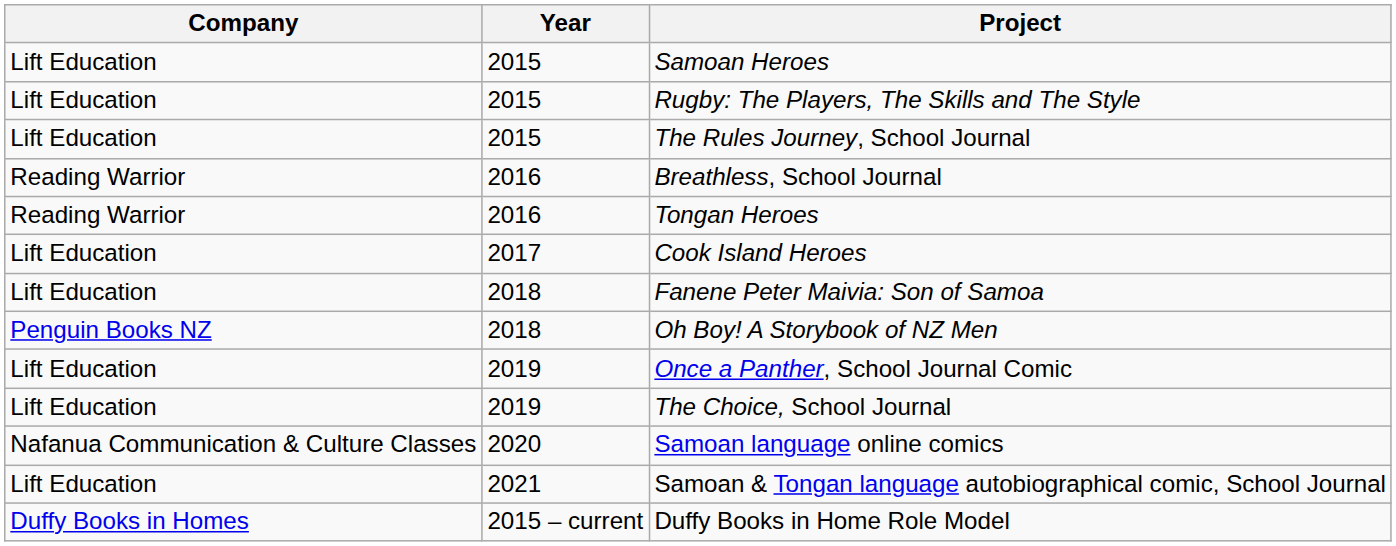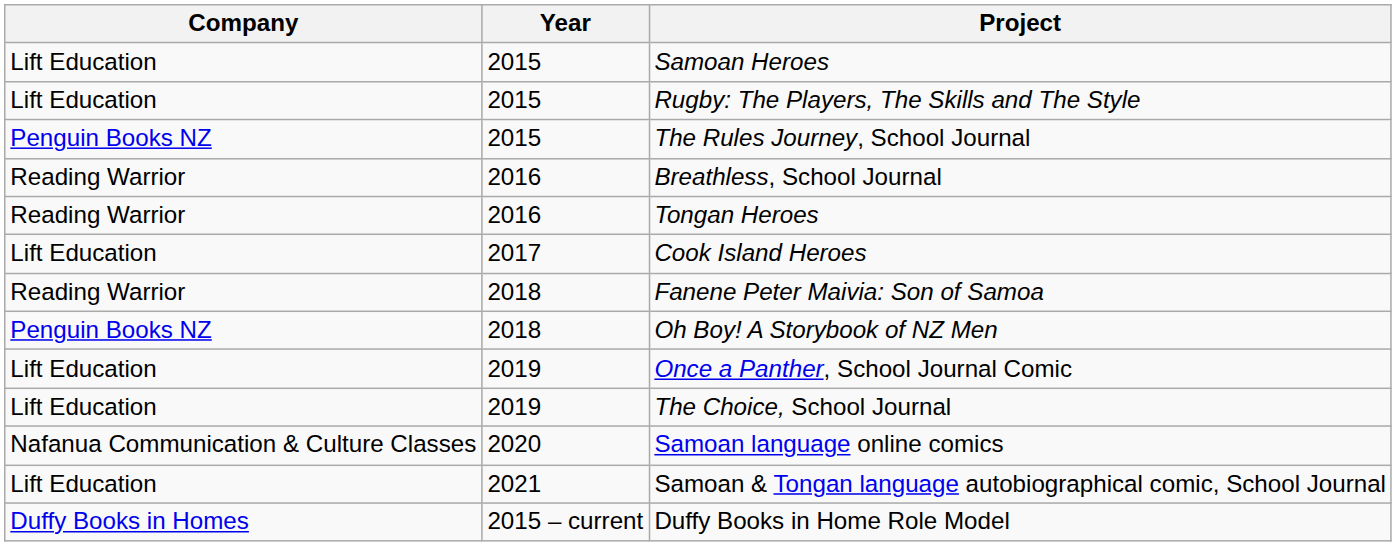The Rules Journey, School Journal | Company: Lift Education -> Penguin Books NZ
Fanene Peter Maivia: Son of Samoa | Company: Lift Education -> Reading Warrior
